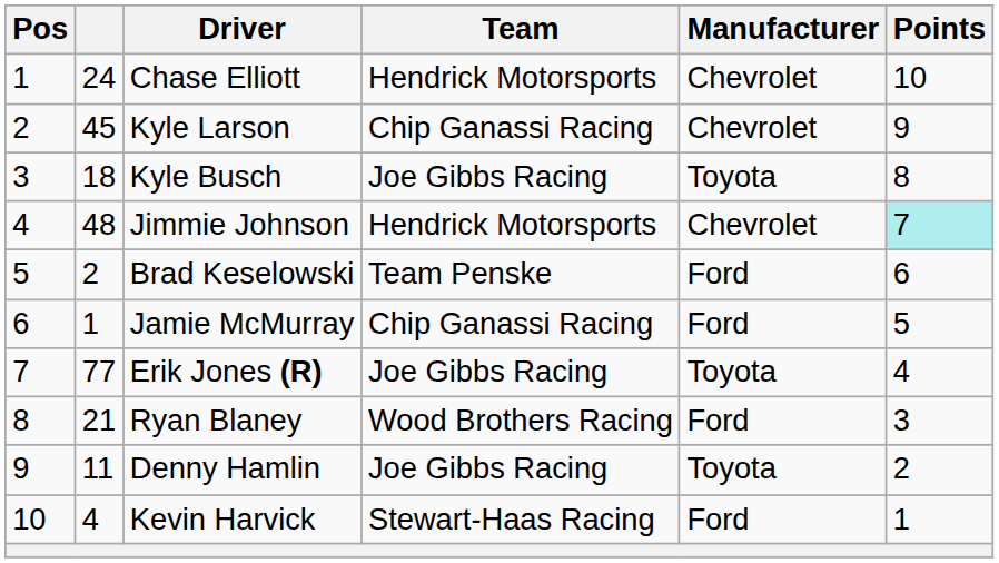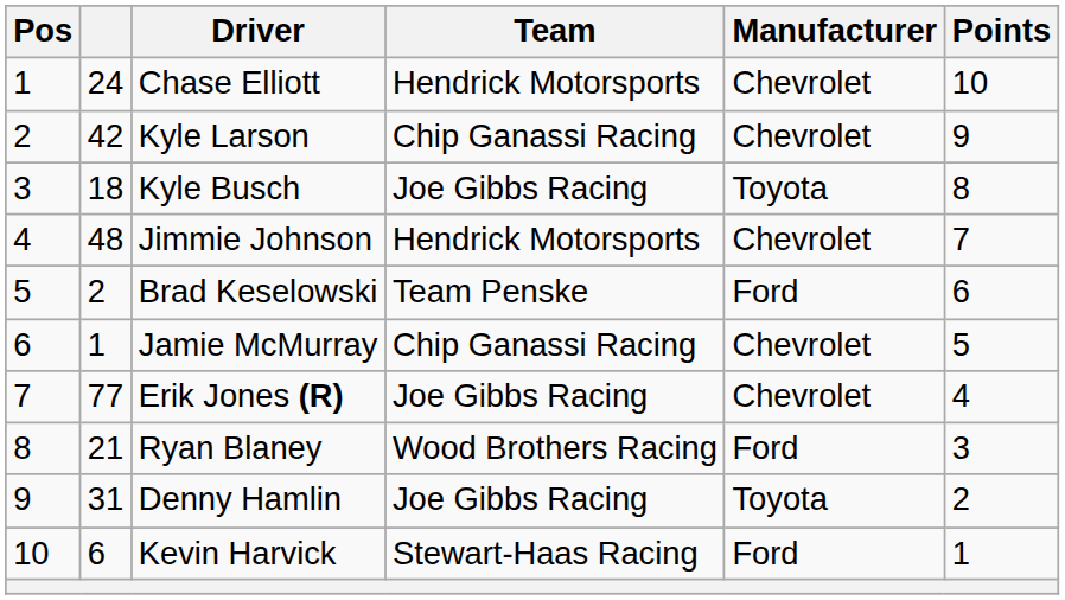Kyle Larson | column 2: 45 -> 42
Jimmie Johnson | Points: paleturquoise background -> no background
Jamie McMurray | Manufacturer: Ford -> Chevrolet
Erik Jones (R) | Manufacturer: Toyota -> Chevrolet
Denny Hamlin | column 2: 11 -> 31
Kevin Harvick | column 2: 4 -> 6
